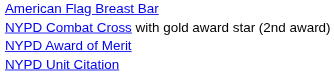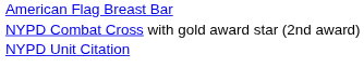- row: NYPD Award of Merit
